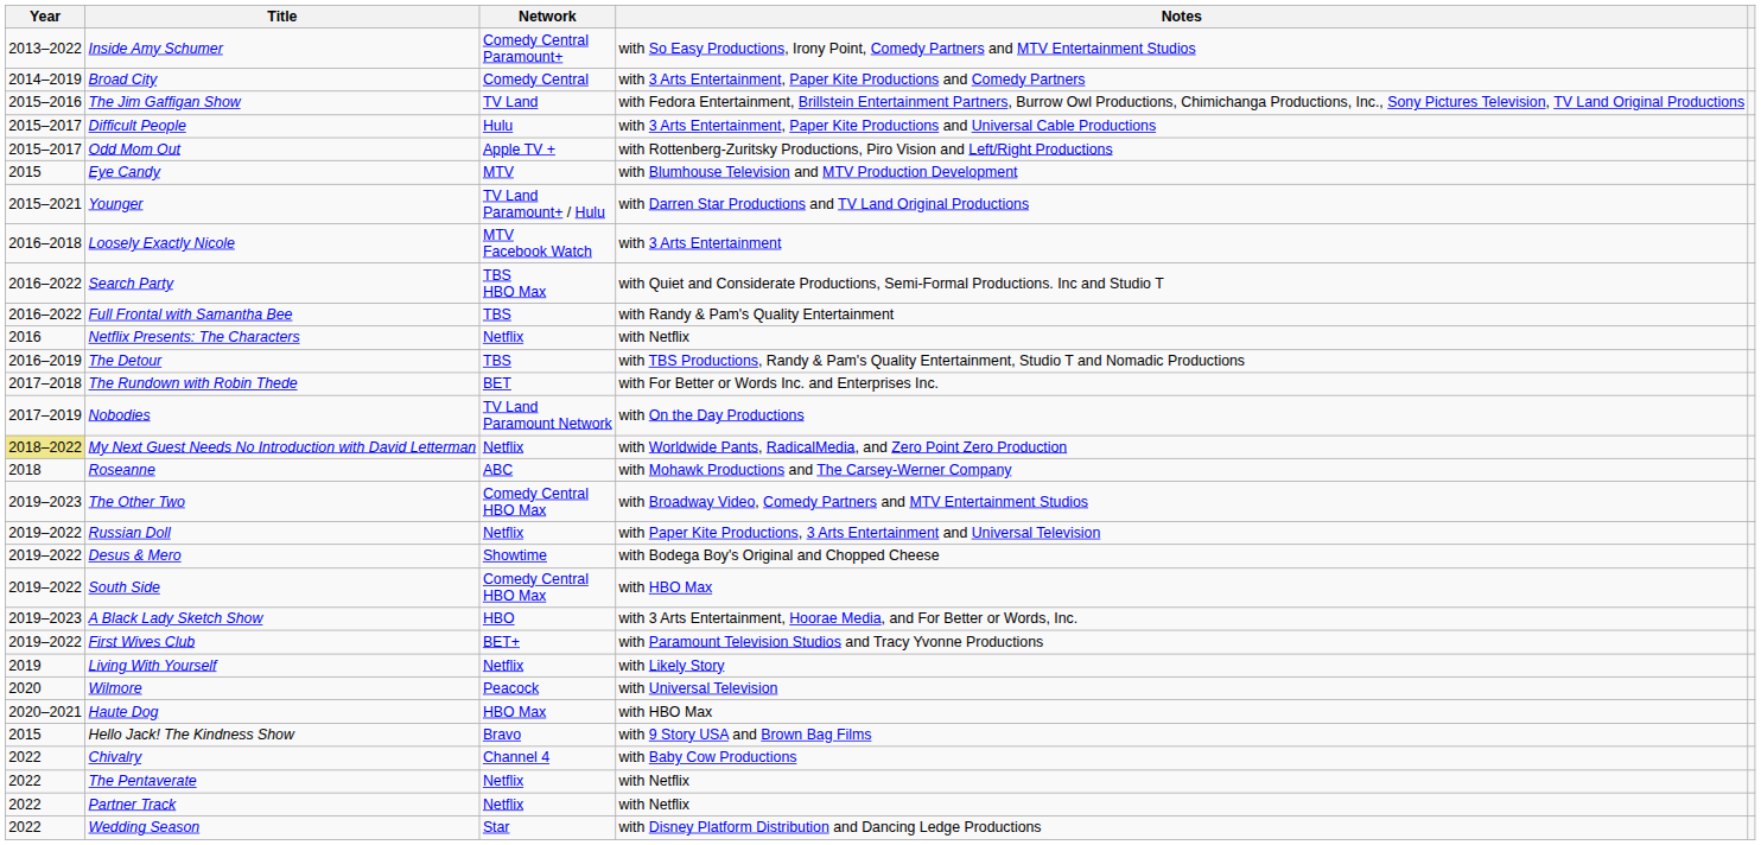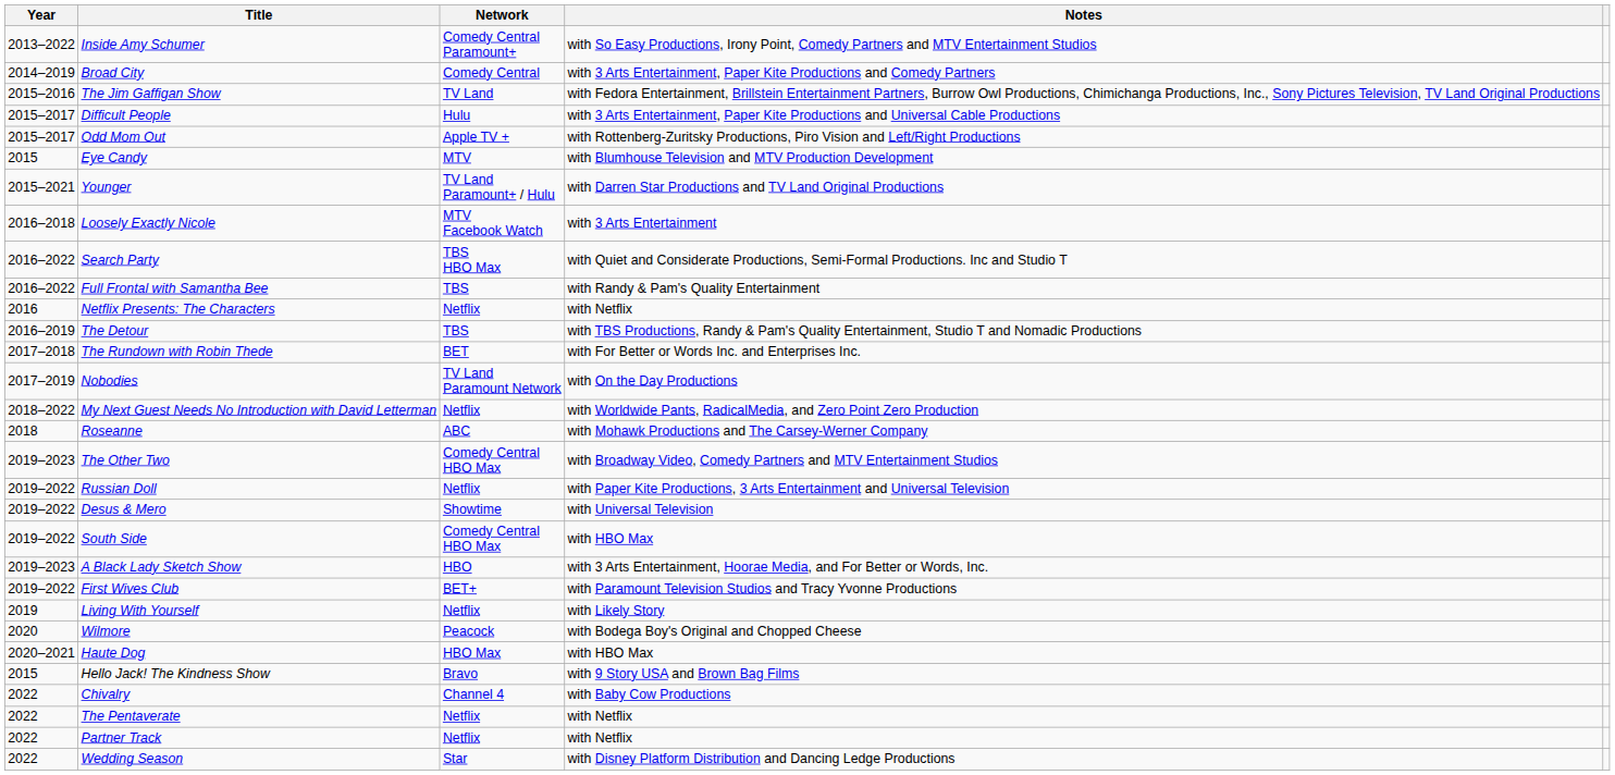My Next Guest Needs No Introduction with David Letterman | Year: khaki background -> no background
Desus & Mero | Notes: with Bodega Boy's Original and Chopped Cheese -> with Universal Television
Wilmore | Notes: with Universal Television -> with Bodega Boy's Original and Chopped Cheese
